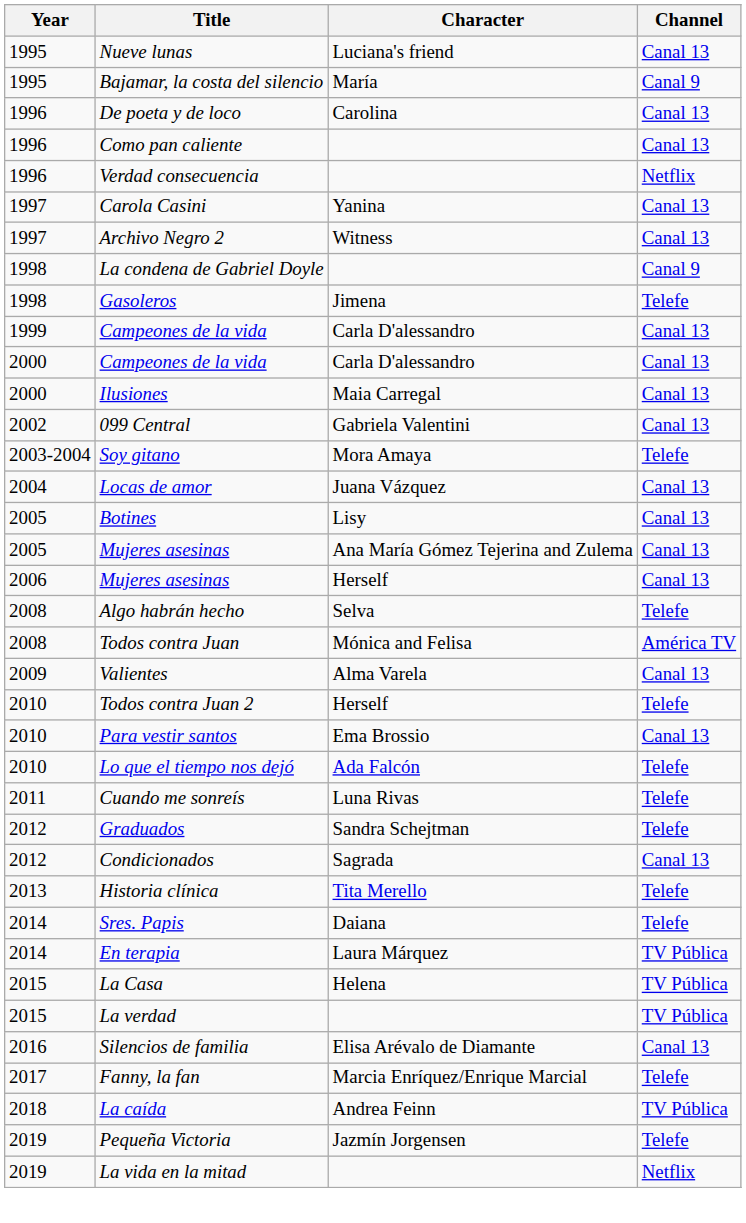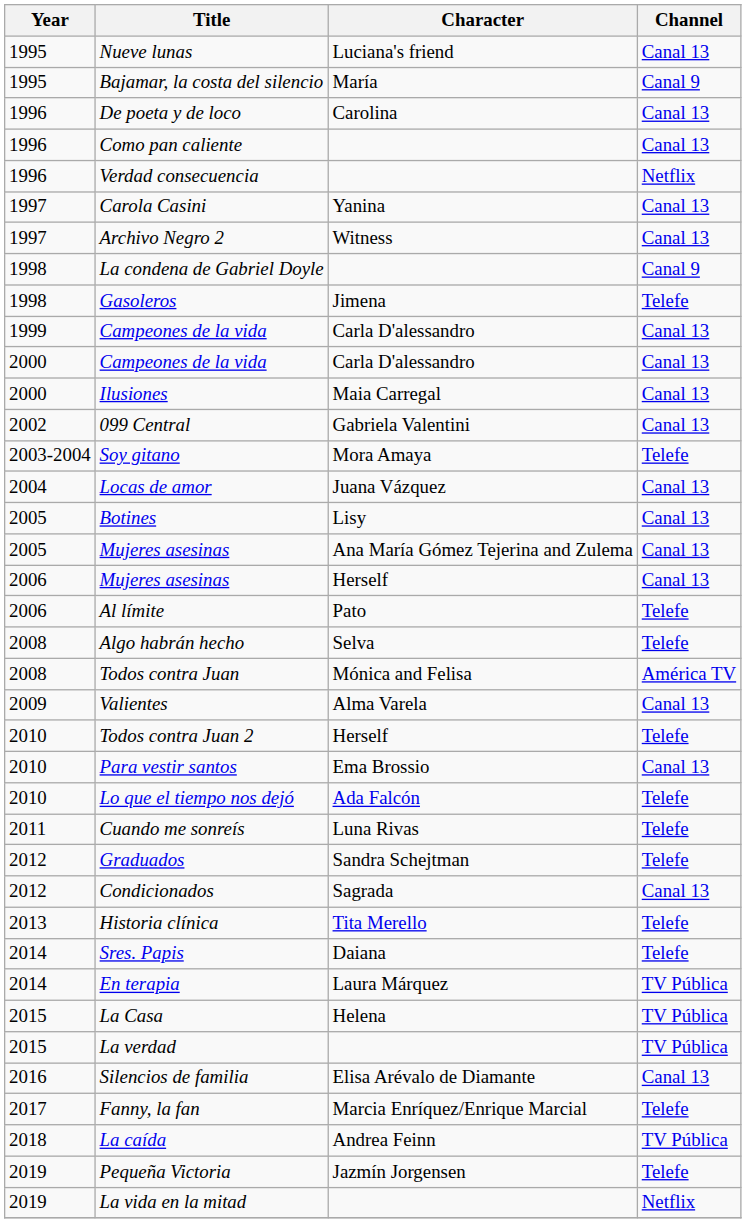+ row: 2006 | Al límite | Pato | Telefe
